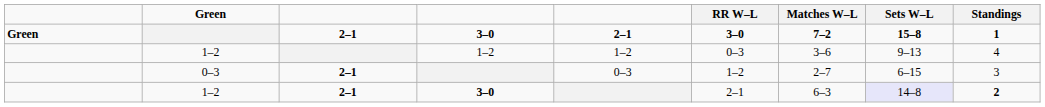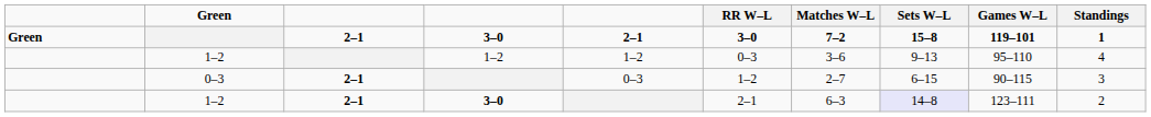+ column: Games W–L | 119–101 | 95–110 | 90–115 | 123–111
1–2 / 3–0 | Standings: bold -> normal
